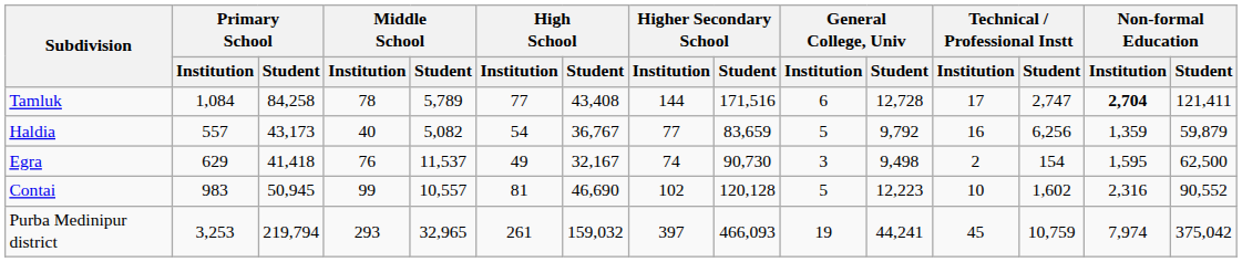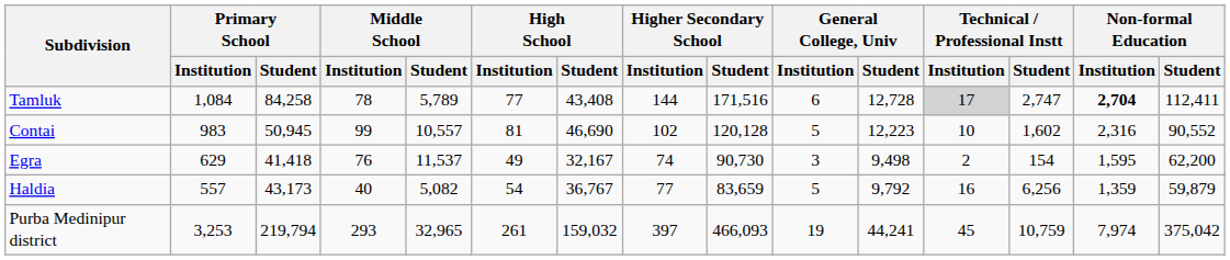Tamluk | Technical / Professional Instt / Institution: no background -> lightgrey background
Tamluk | Non-formal Education / Student: 121,411 -> 112,411
rows swapped: Haldia <-> Contai
Egra | Non-formal Education / Student: 62,500 -> 62,200
